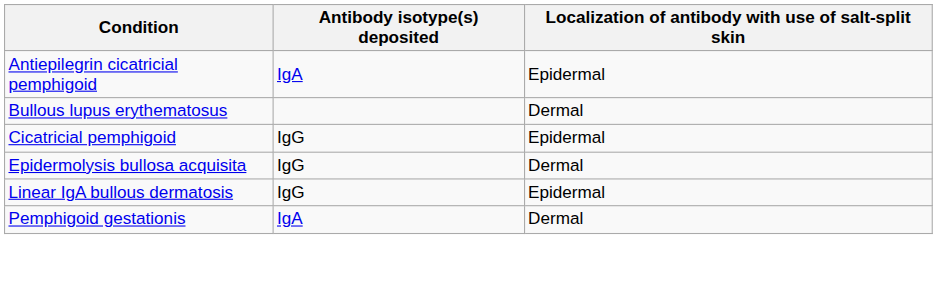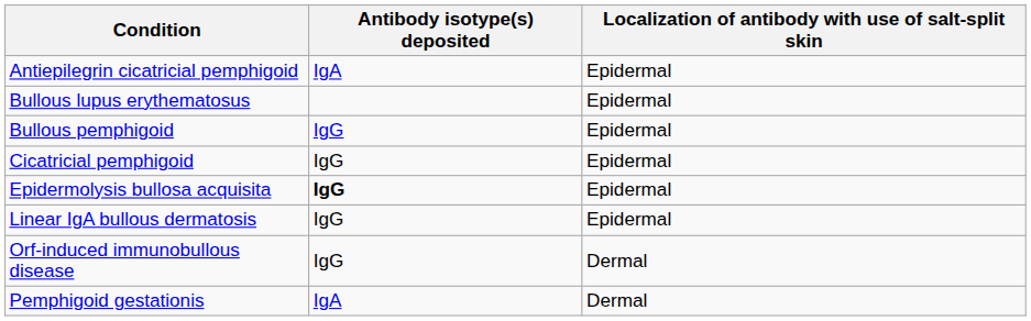Bullous lupus erythematosus | Localization of antibody with use of salt-split skin: Dermal -> Epidermal
+ row: Bullous pemphigoid | IgG | Epidermal
Epidermolysis bullosa acquisita | Antibody isotype(s) deposited: normal -> bold
Epidermolysis bullosa acquisita | Localization of antibody with use of salt-split skin: Dermal -> Epidermal
+ row: Orf-induced immunobullous disease | IgG | Dermal
